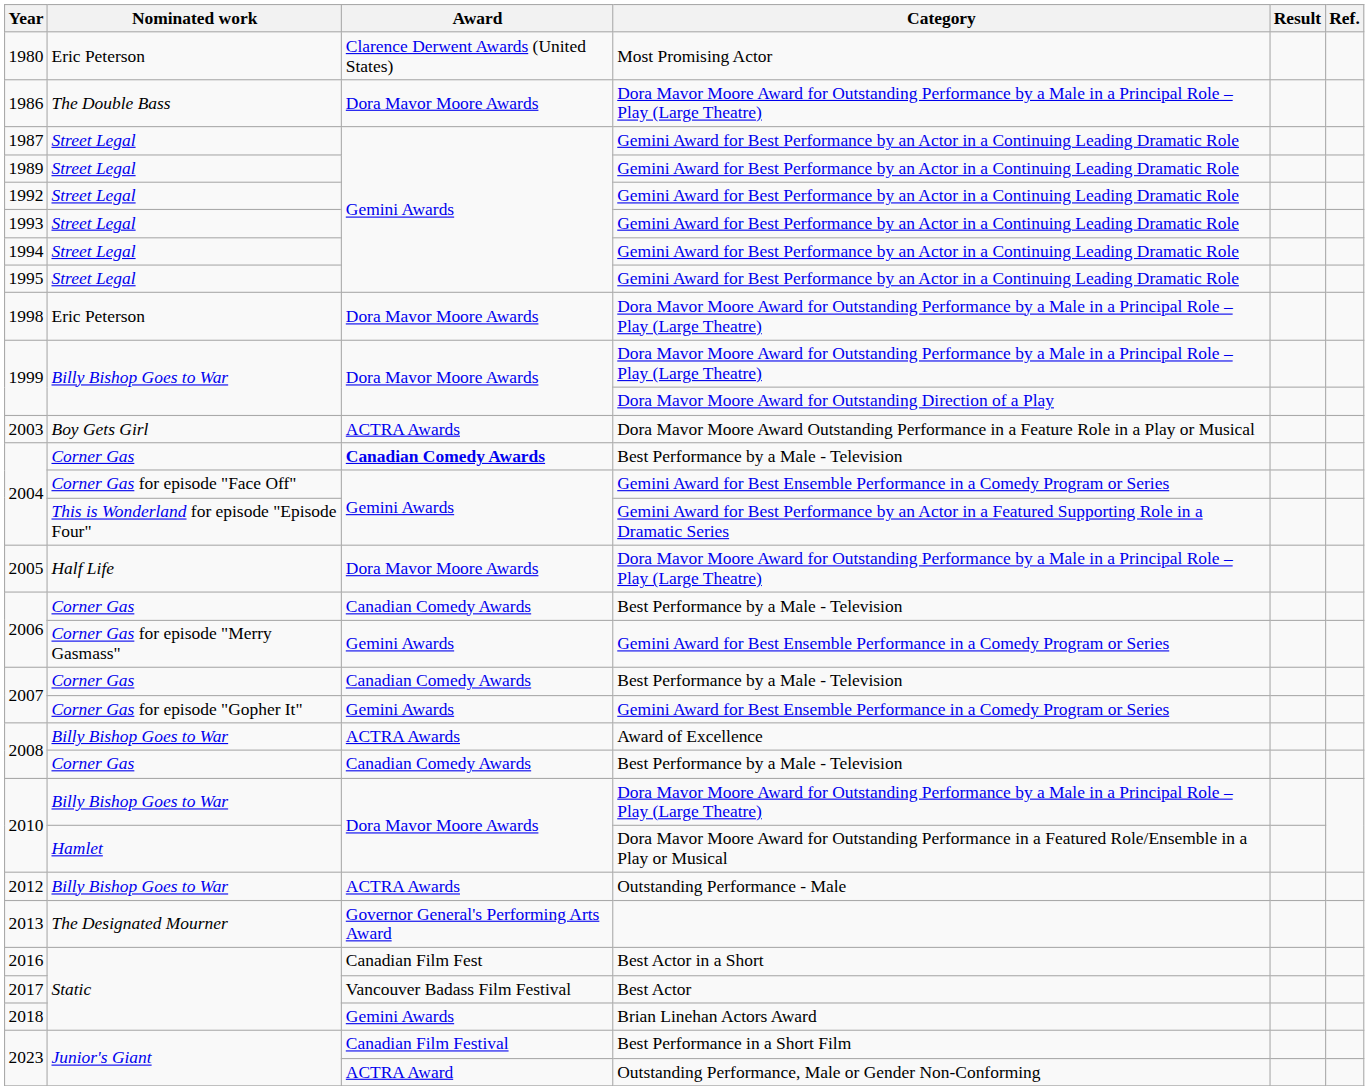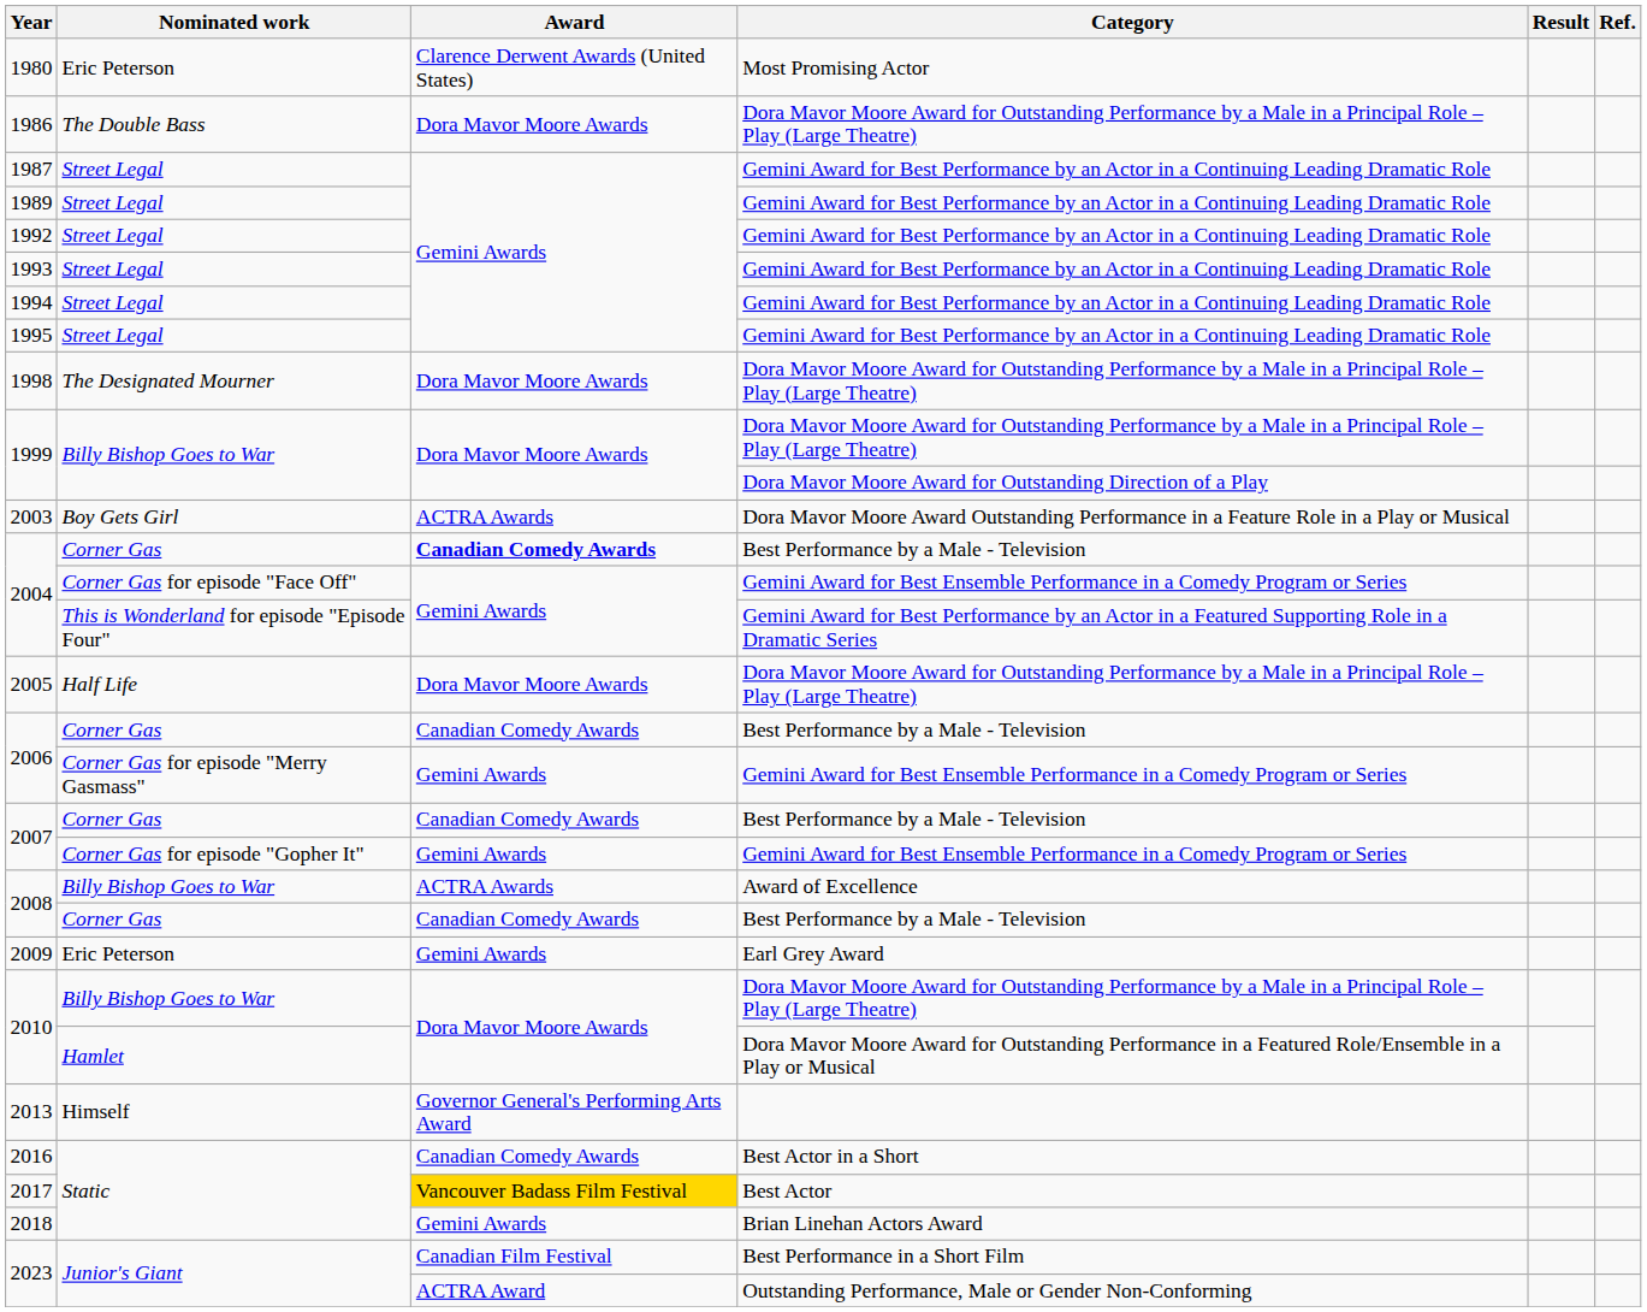1998 | Nominated work: Eric Peterson -> The Designated Mourner
+ row: 2009 | Eric Peterson | Gemini Awards | Earl Grey Award
- row: 2012 | Billy Bishop Goes to War | ACTRA Awards | Outstanding Performance - Male
2013 | Nominated work: The Designated Mourner -> Himself
2016 | Award: Canadian Film Fest -> Canadian Comedy Awards
2017 | Award: no background -> gold background
